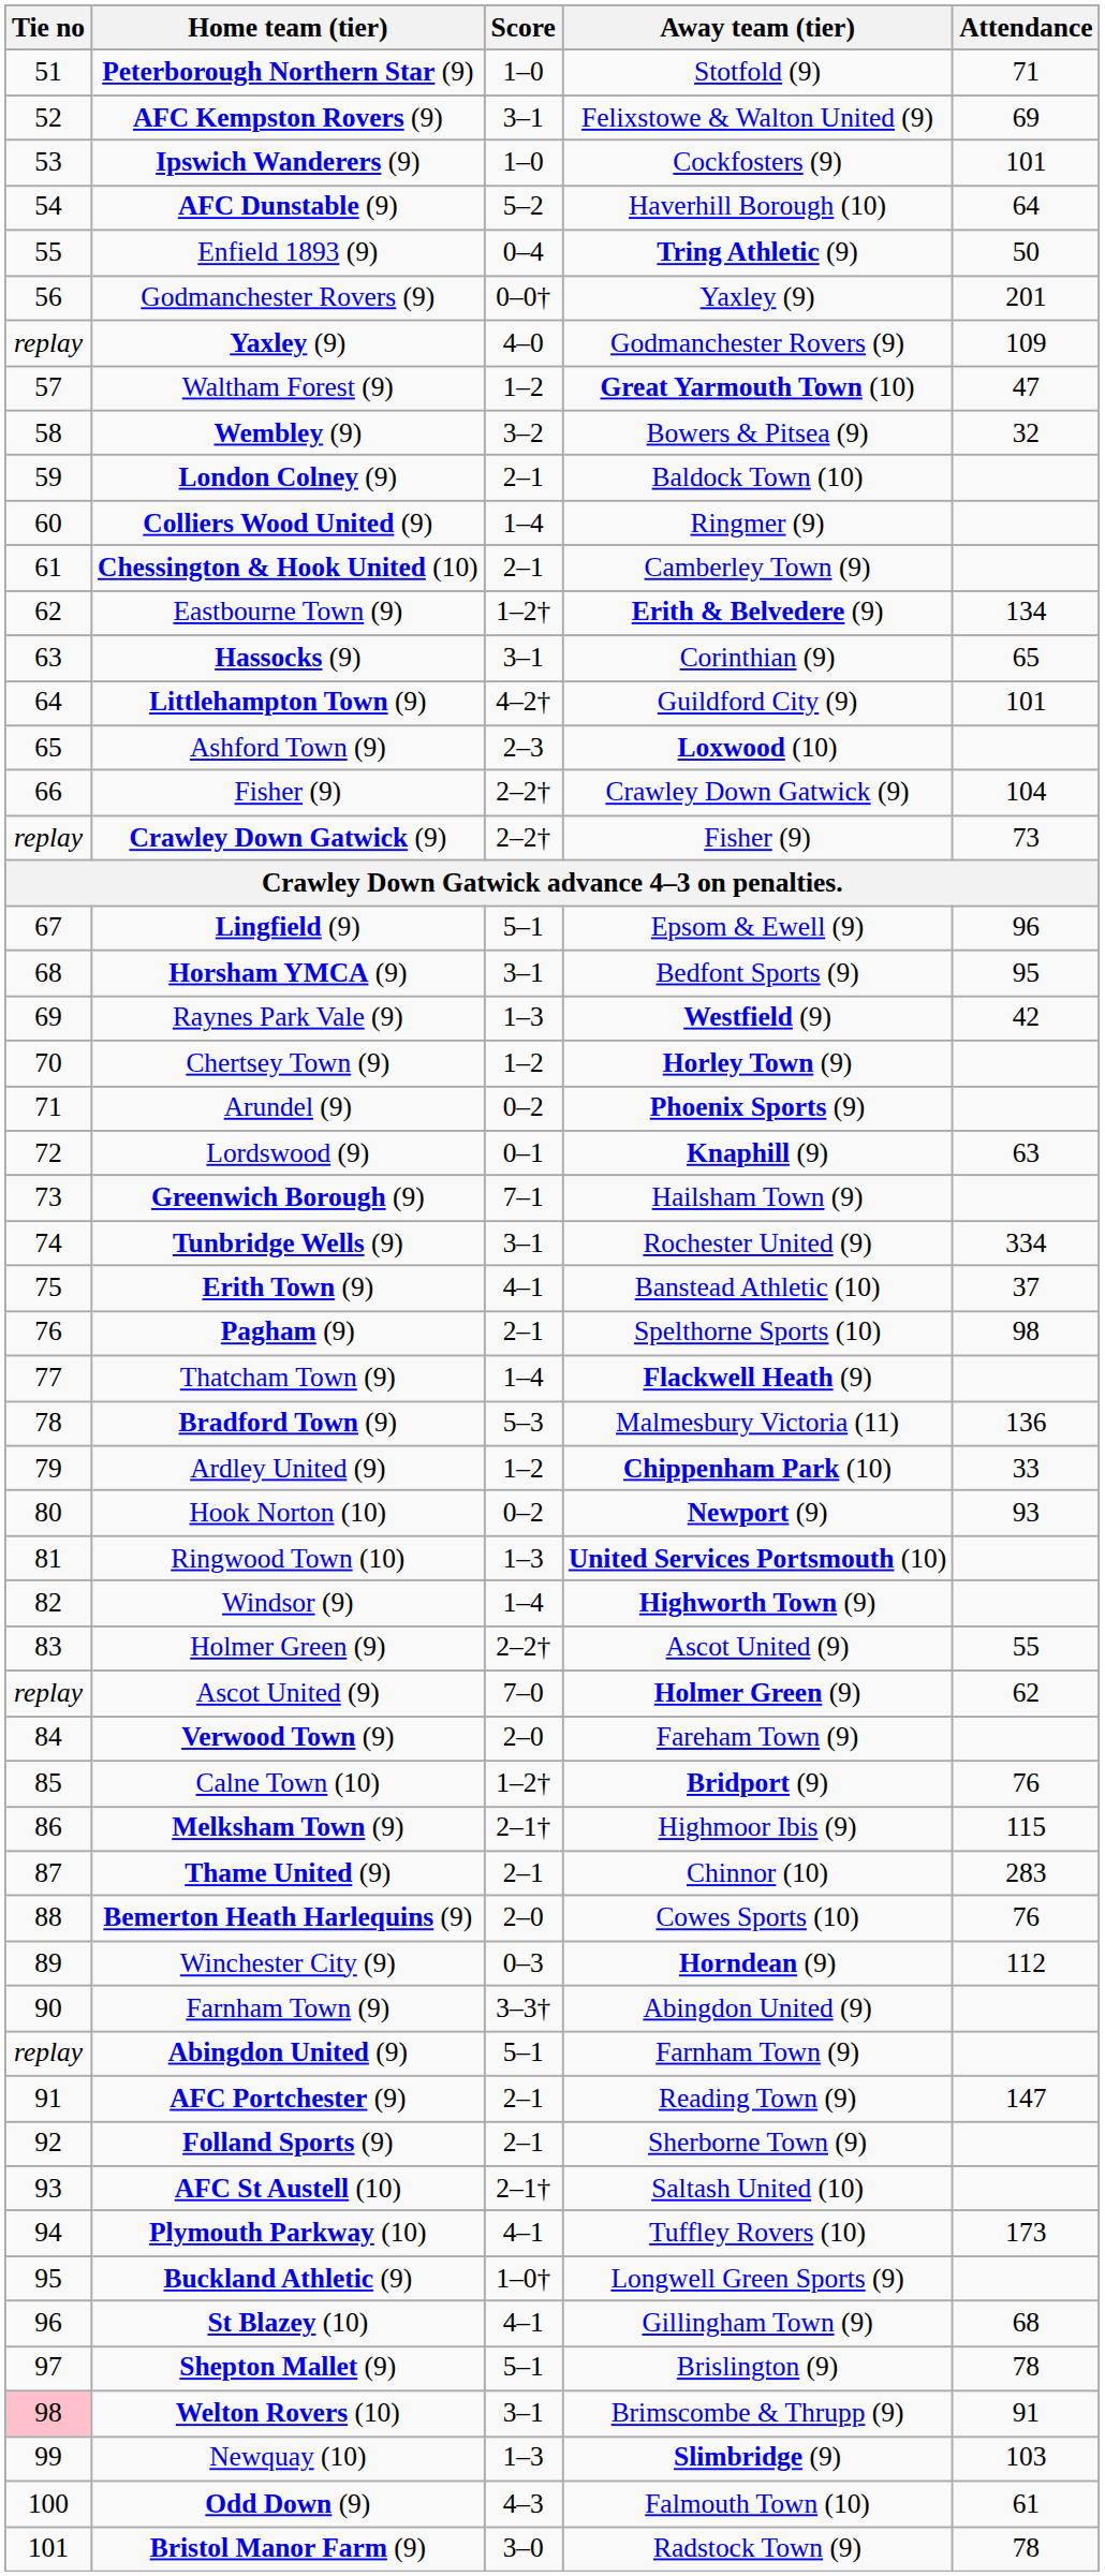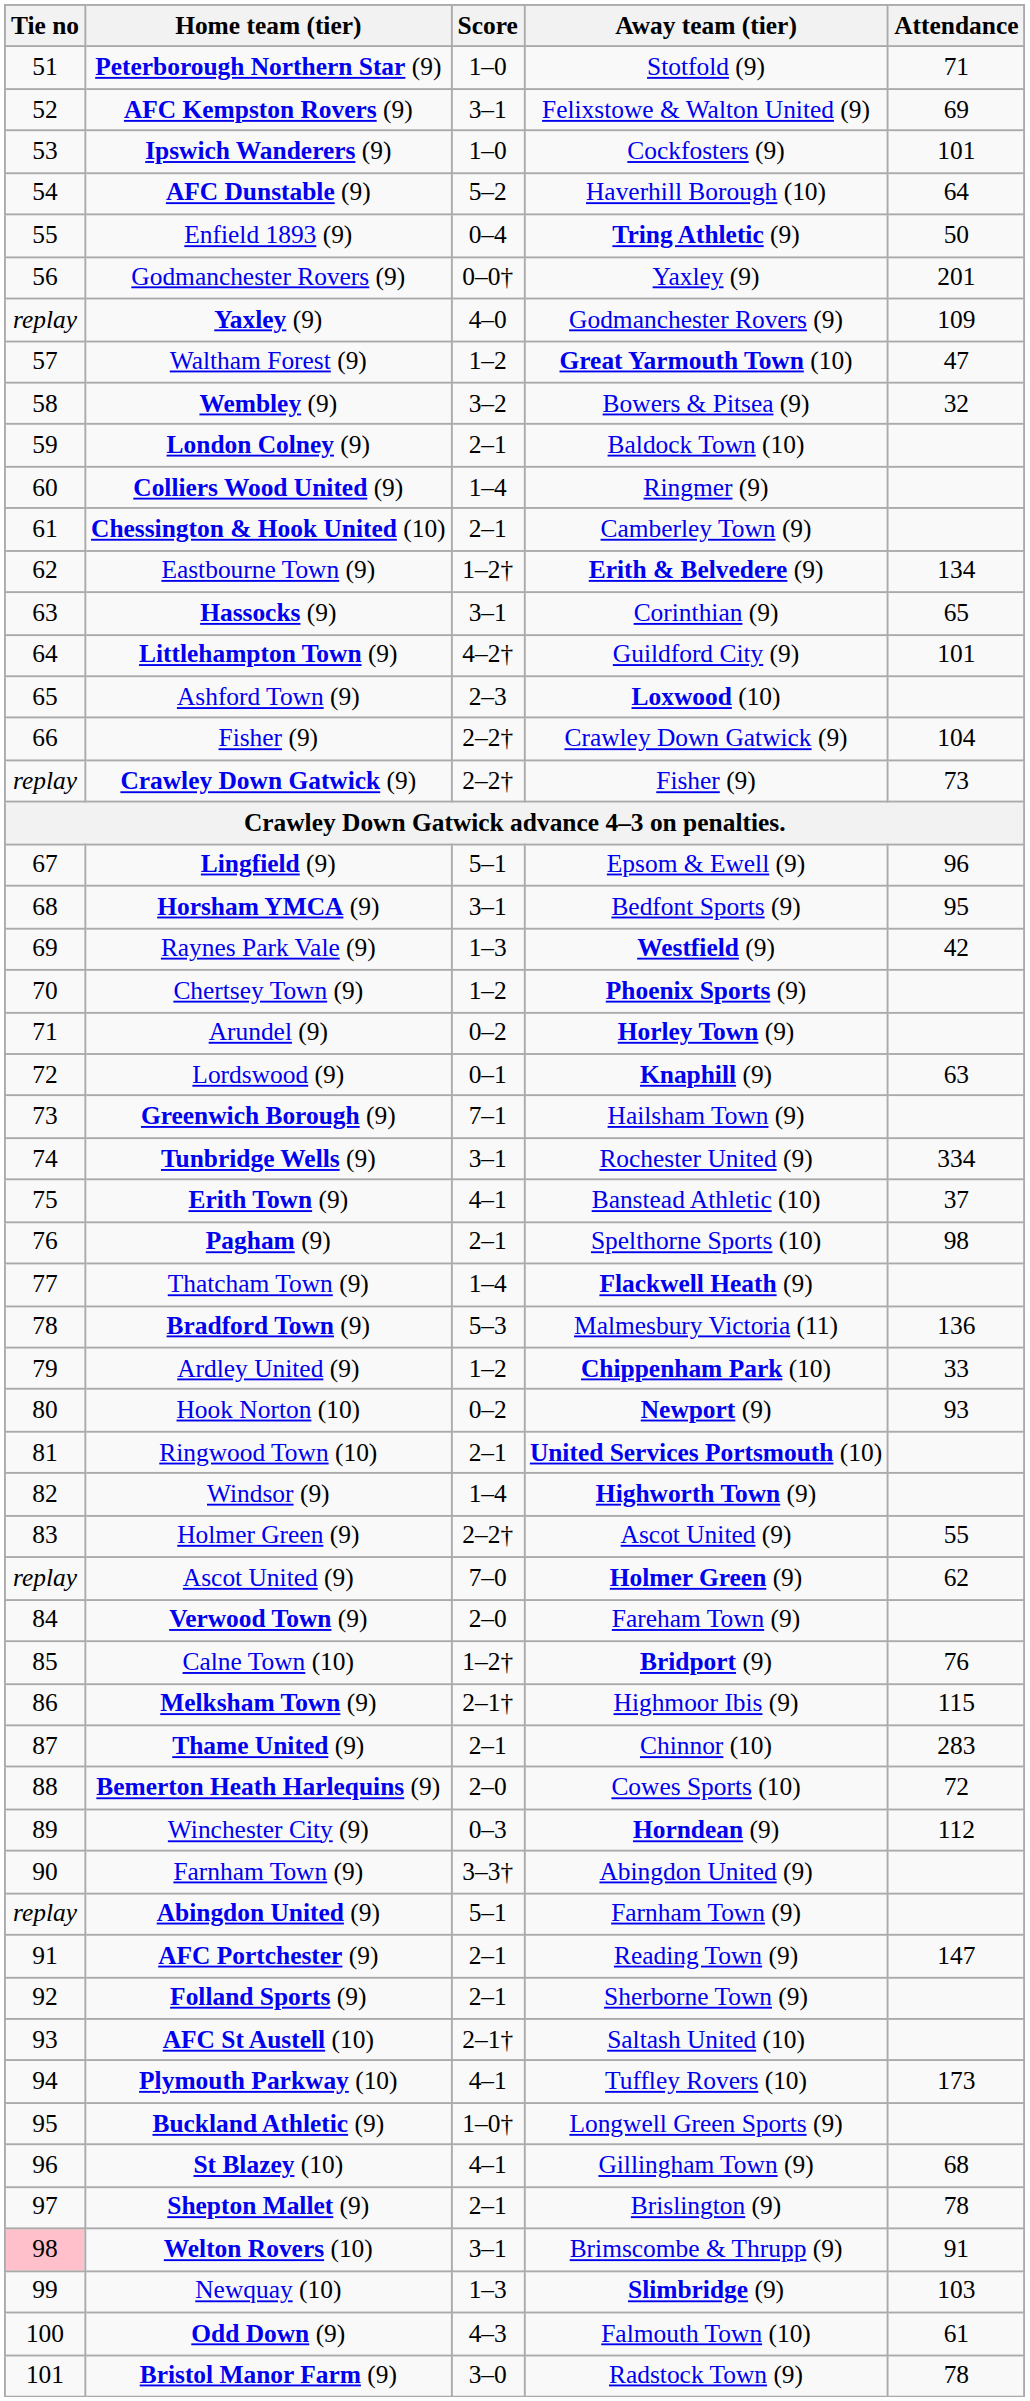Chertsey Town (9) | Away team (tier): Horley Town (9) -> Phoenix Sports (9)
Arundel (9) | Away team (tier): Phoenix Sports (9) -> Horley Town (9)
Ringwood Town (10) | Score: 1–3 -> 2–1
Bemerton Heath Harlequins (9) | Attendance: 76 -> 72
Shepton Mallet (9) | Score: 5–1 -> 2–1
